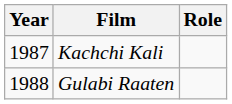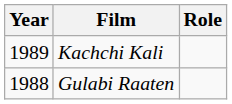Kachchi Kali | Year: 1987 -> 1989
